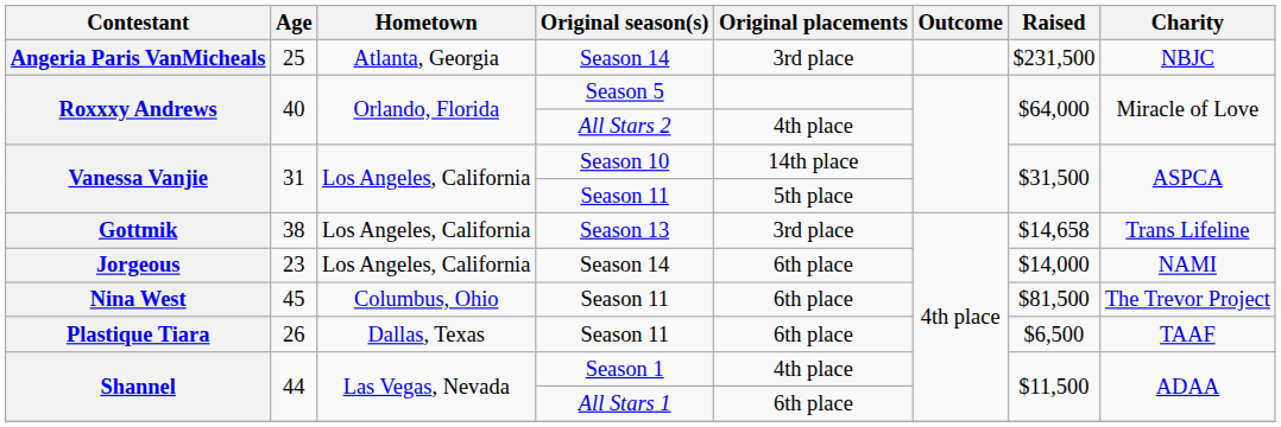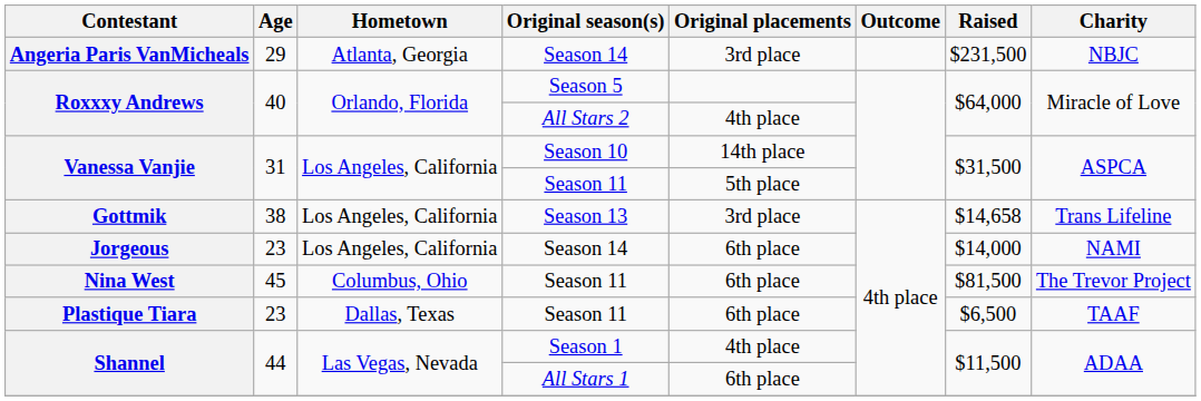Angeria Paris VanMicheals | Age: 25 -> 29
Plastique Tiara | Age: 26 -> 23
